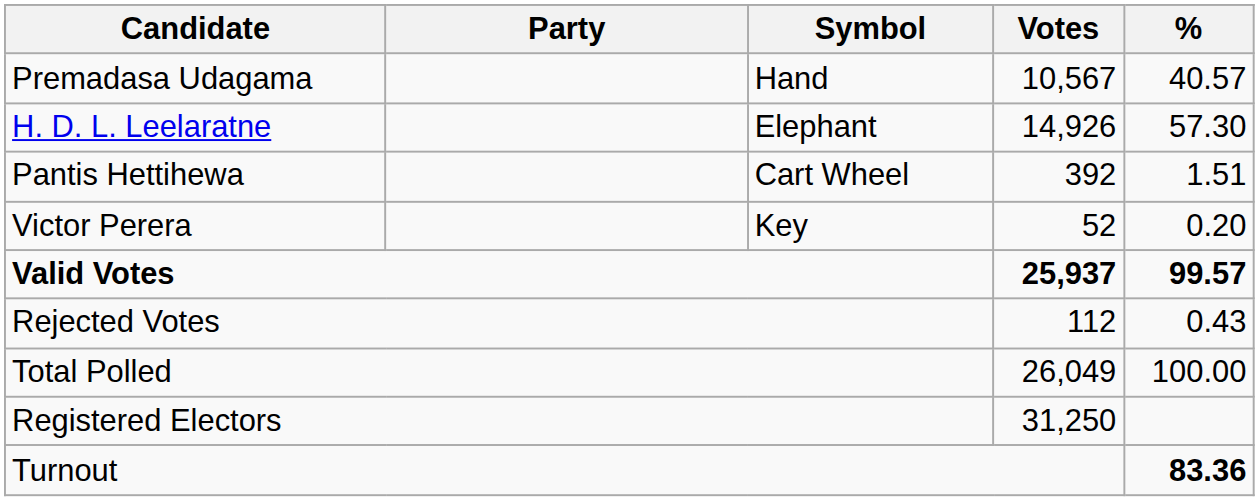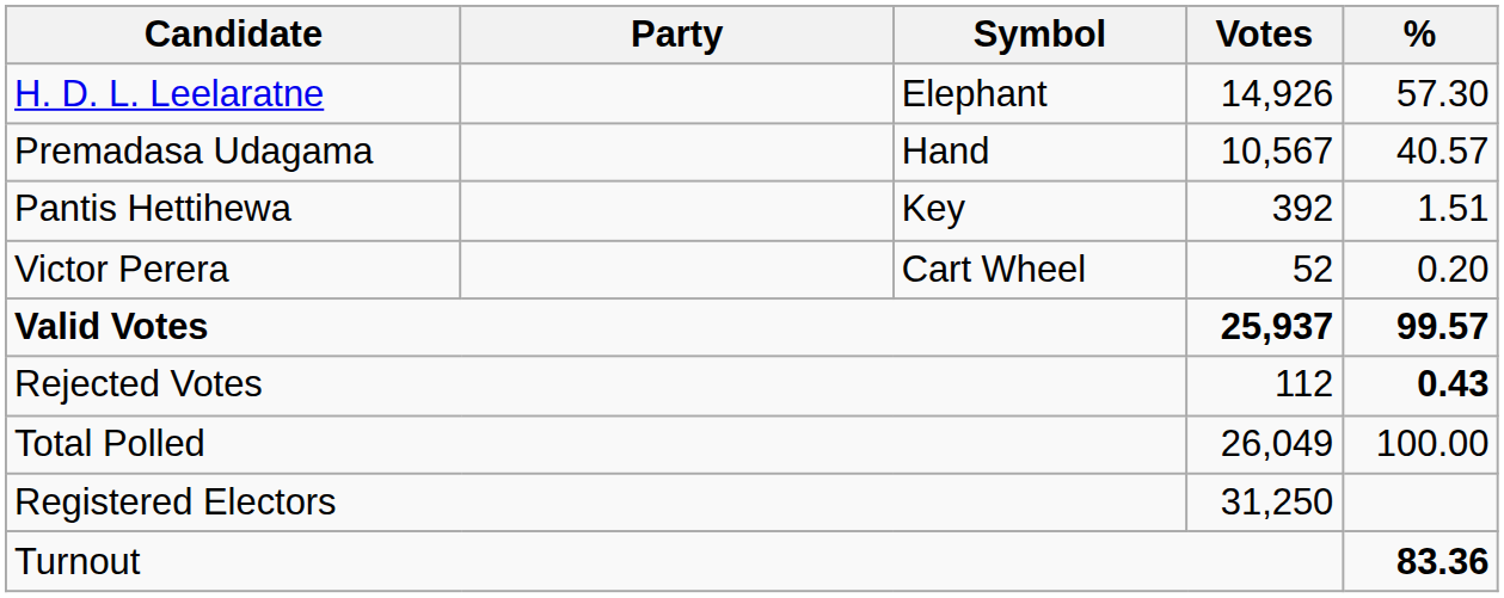rows swapped: H. D. L. Leelaratne <-> Premadasa Udagama
Pantis Hettihewa | Symbol: Cart Wheel -> Key
Victor Perera | Symbol: Key -> Cart Wheel
Rejected Votes | %: normal -> bold
